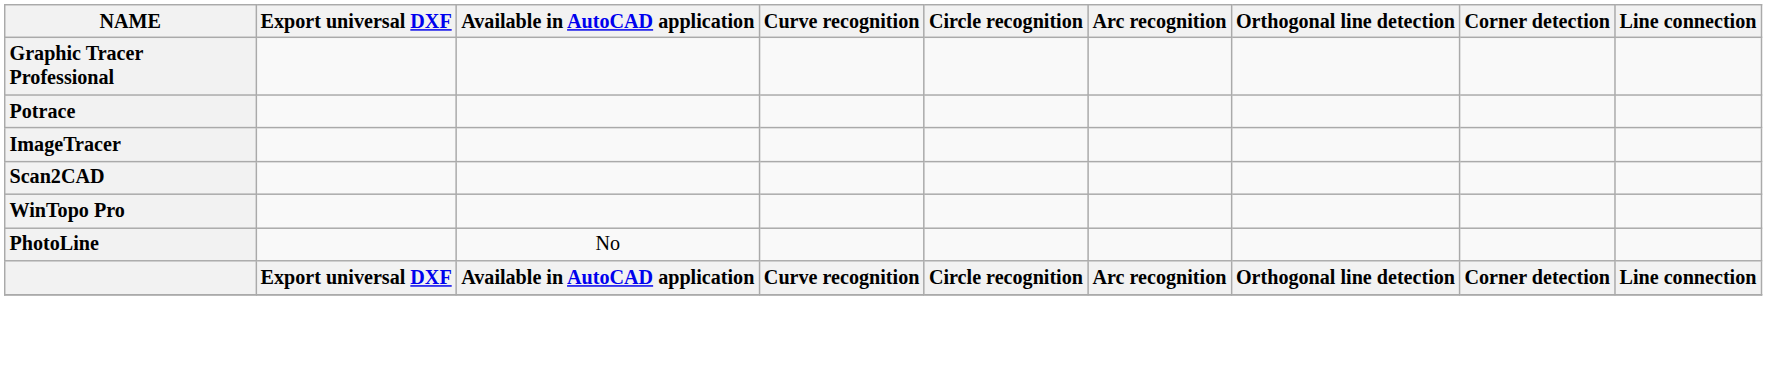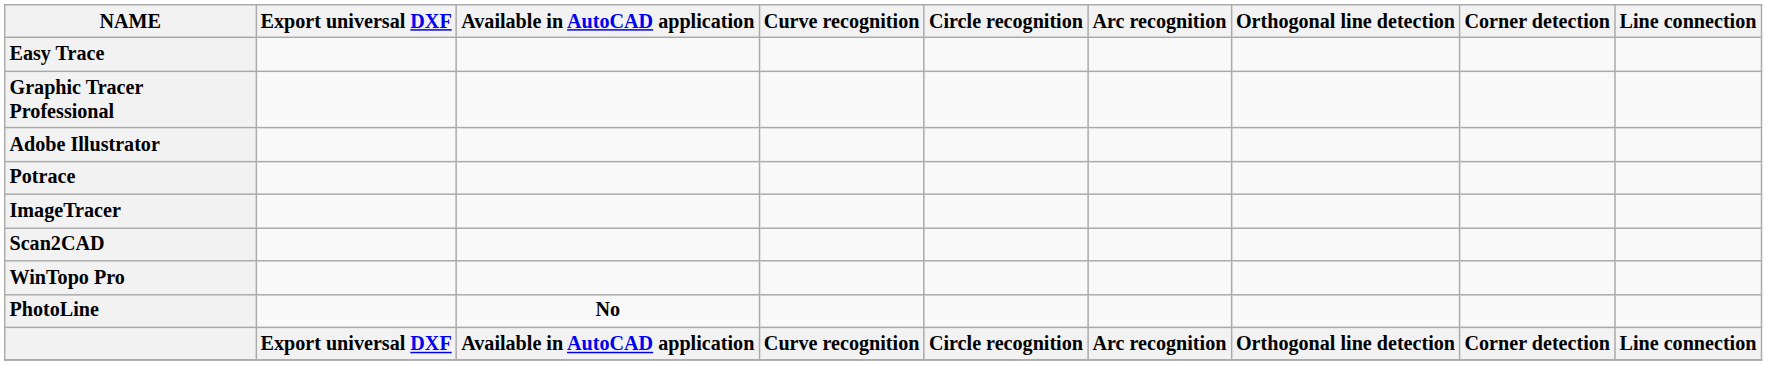+ row: Easy Trace
+ row: Adobe Illustrator
PhotoLine | Available in AutoCAD application: normal -> bold
